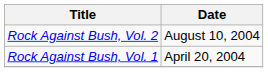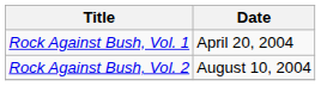rows swapped: Rock Against Bush, Vol. 1 <-> Rock Against Bush, Vol. 2
